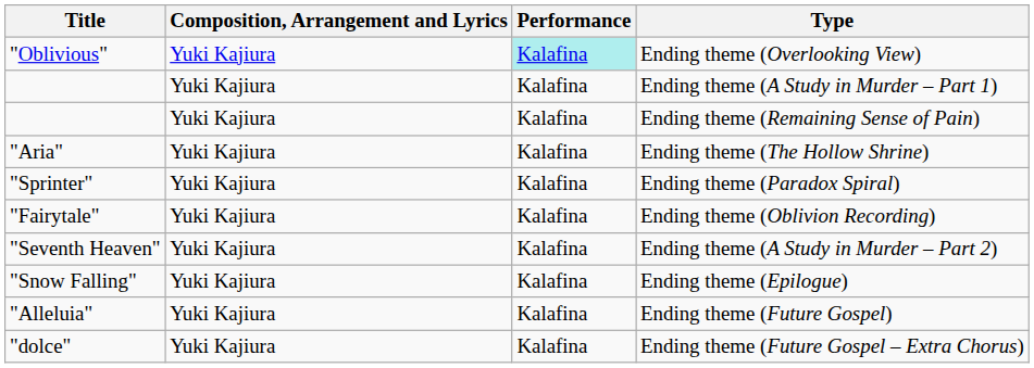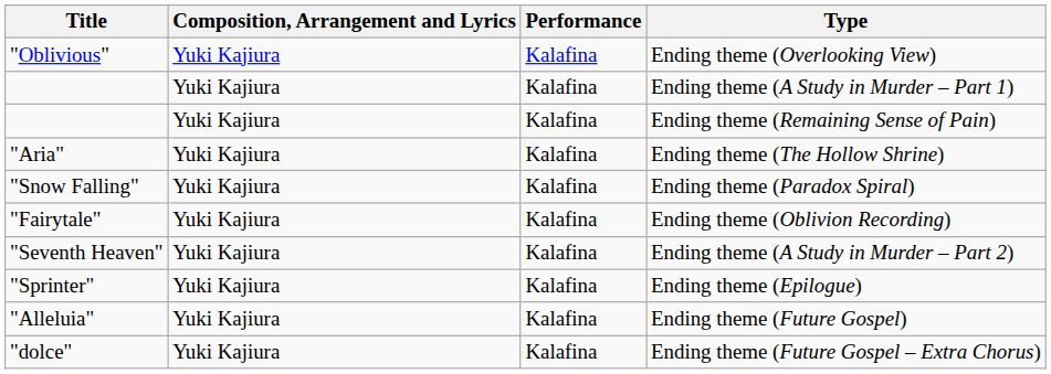Ending theme (Overlooking View) | Performance: paleturquoise background -> no background
Ending theme (Paradox Spiral) | Title: "Sprinter" -> "Snow Falling"
Ending theme (Epilogue) | Title: "Snow Falling" -> "Sprinter"
